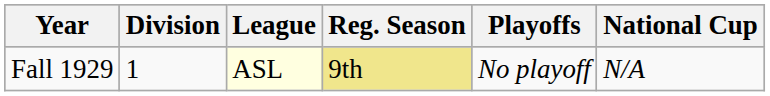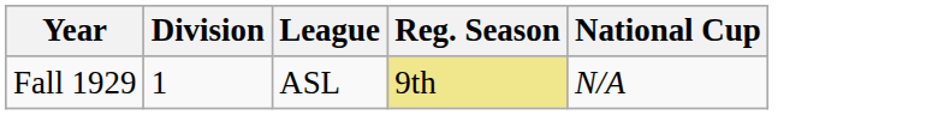- column: Playoffs | No playoff
Fall 1929 | League: lightyellow background -> no background
